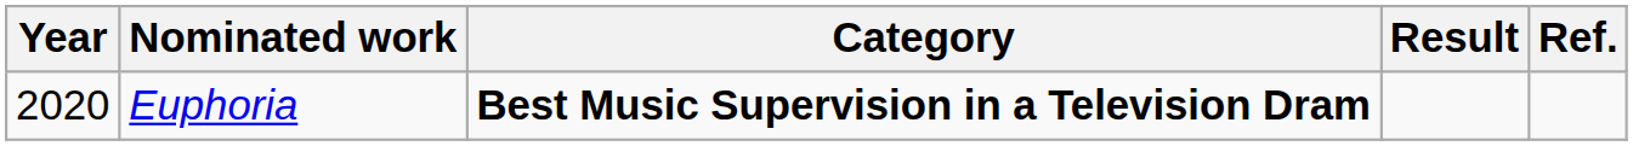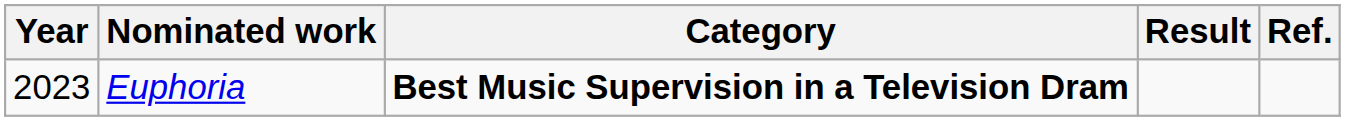Euphoria | Year: 2020 -> 2023
